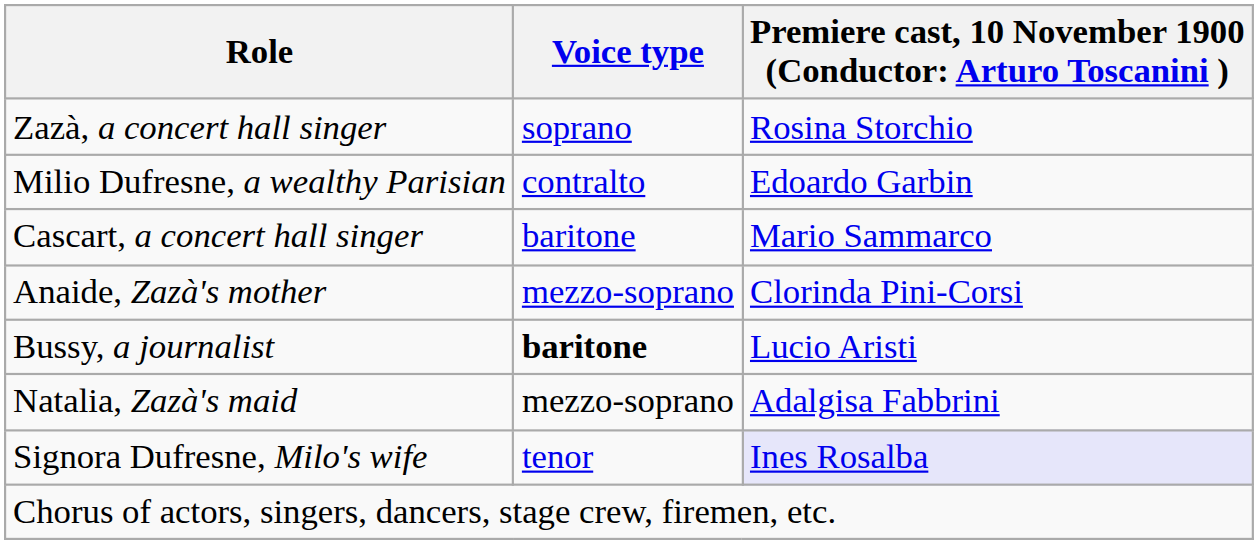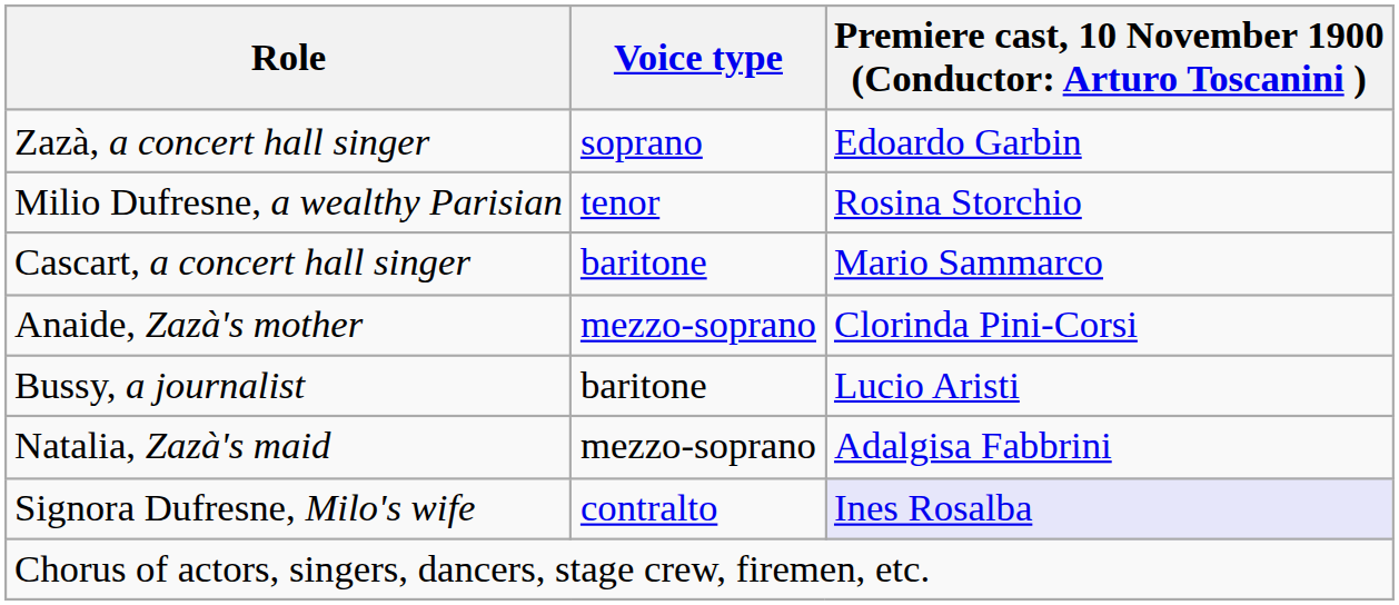Zazà, a concert hall singer | column 3: Rosina Storchio -> Edoardo Garbin
Milio Dufresne, a wealthy Parisian | Voice type: contralto -> tenor
Milio Dufresne, a wealthy Parisian | column 3: Edoardo Garbin -> Rosina Storchio
Bussy, a journalist | Voice type: bold -> normal
Signora Dufresne, Milo's wife | Voice type: tenor -> contralto
